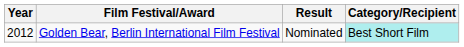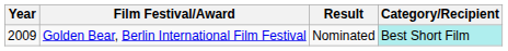Golden Bear, Berlin International Film Festival | Year: 2012 -> 2009
